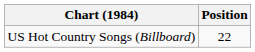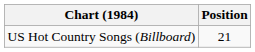US Hot Country Songs (Billboard) | Position: 22 -> 21
